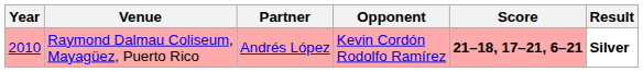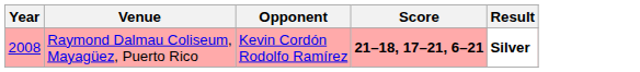- column: Partner | Andrés López
Raymond Dalmau Coliseum, Mayagüez, Puerto Rico | Year: 2010 -> 2008
